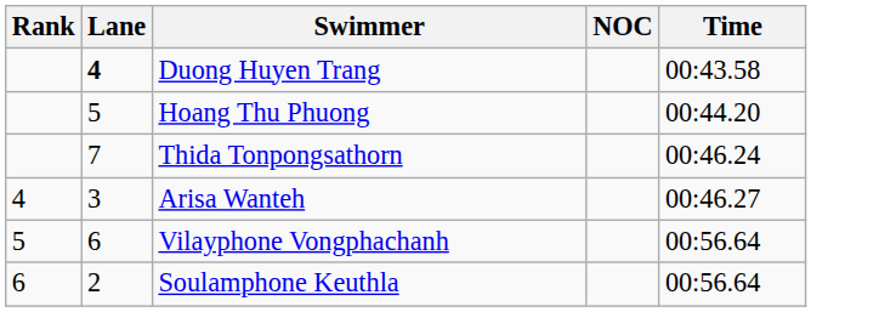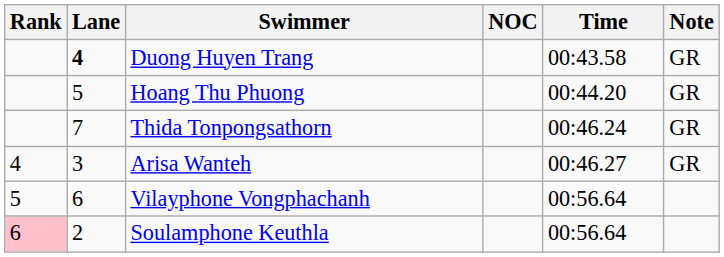+ column: Note | GR | GR | GR | GR
Soulamphone Keuthla | Rank: no background -> pink background
